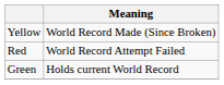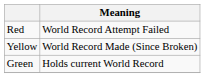rows swapped: Red <-> Yellow
